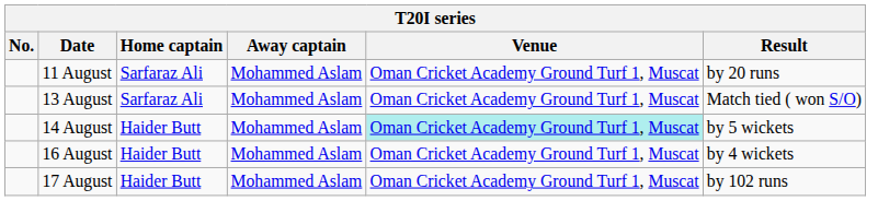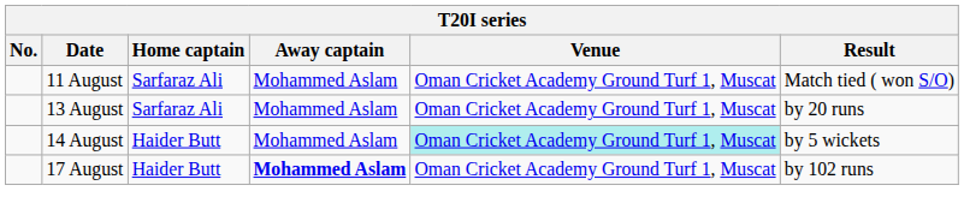11 August | Result: by 20 runs -> Match tied ( won S/O)
13 August | Result: Match tied ( won S/O) -> by 20 runs
- row: 16 August | Haider Butt | Mohammed Aslam | Oman Cricket Academy Ground Turf 1, Muscat | by 4 wickets
17 August | Away captain: normal -> bold
